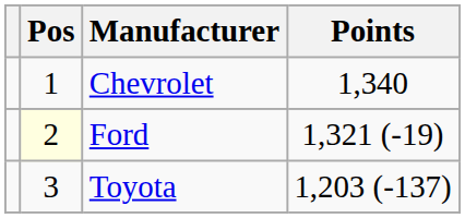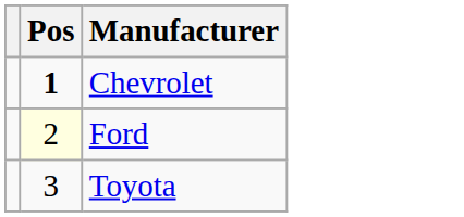- column: Points | 1,340 | 1,321 (-19) | 1,203 (-137)
Chevrolet | Pos: normal -> bold
